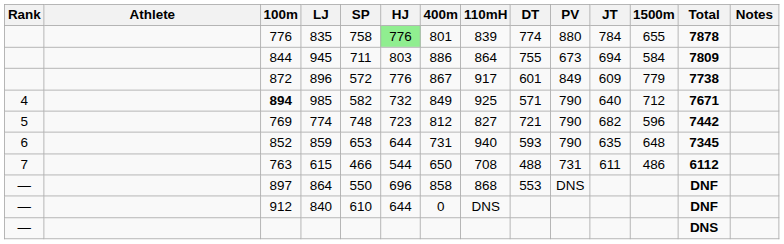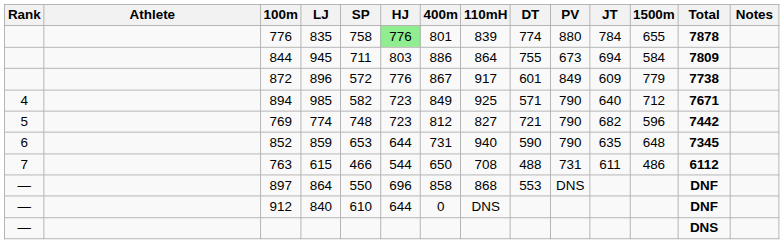985 | 100m: bold -> normal
985 | HJ: 732 -> 723
859 | DT: 593 -> 590
